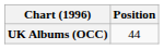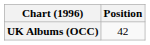UK Albums (OCC) | Position: 44 -> 42
